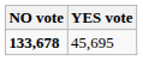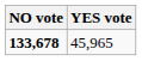133,678 | YES vote: 45,695 -> 45,965
